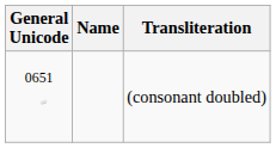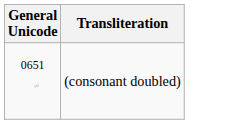- column: Name
